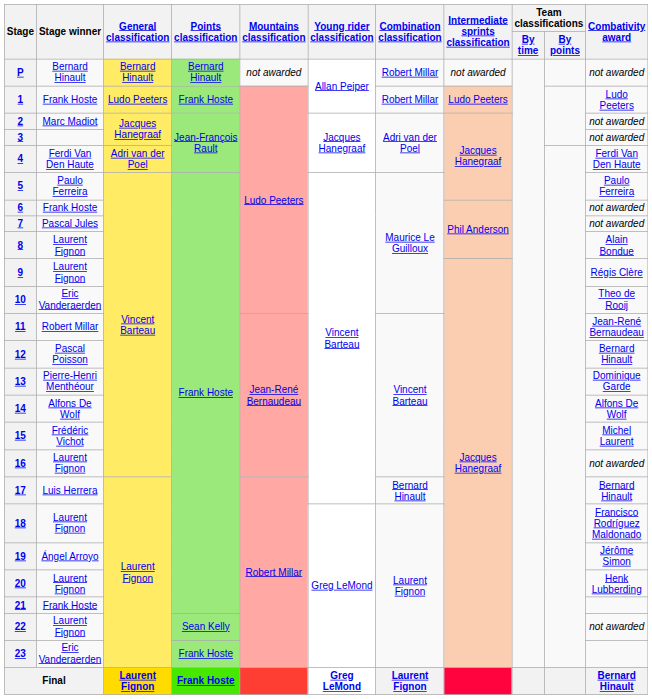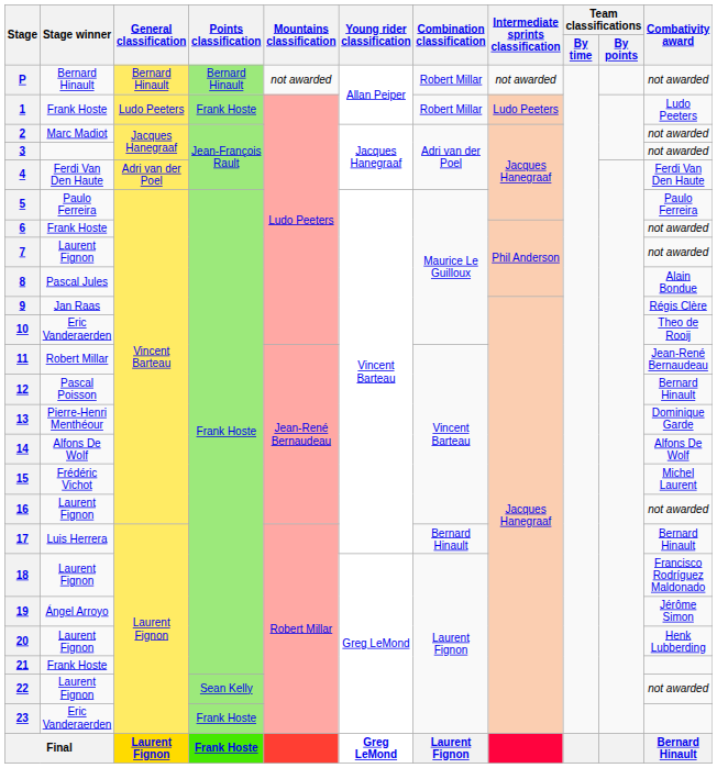7 | Stage winner: Pascal Jules -> Laurent Fignon
8 | Stage winner: Laurent Fignon -> Pascal Jules
9 | Stage winner: Laurent Fignon -> Jan Raas
